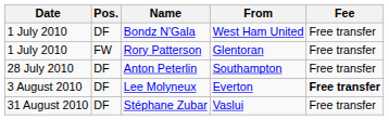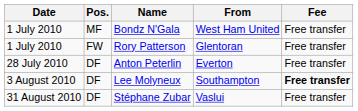Bondz N'Gala | Pos.: DF -> MF
Anton Peterlin | From: Southampton -> Everton
Lee Molyneux | From: Everton -> Southampton
